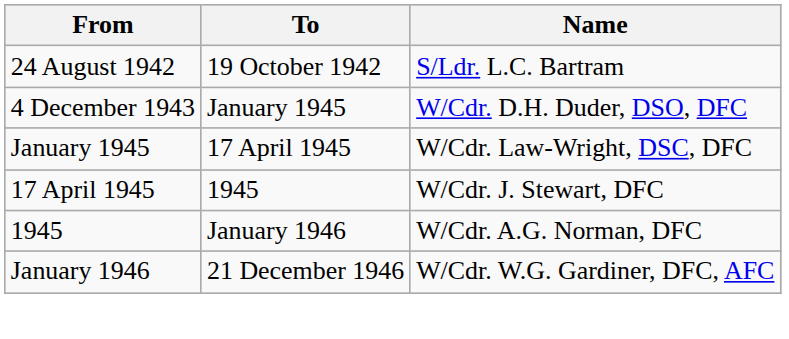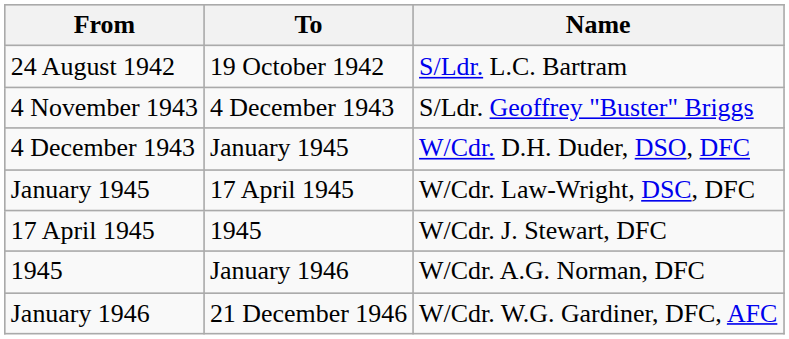+ row: 4 November 1943 | 4 December 1943 | S/Ldr. Geoffrey "Buster" Briggs
